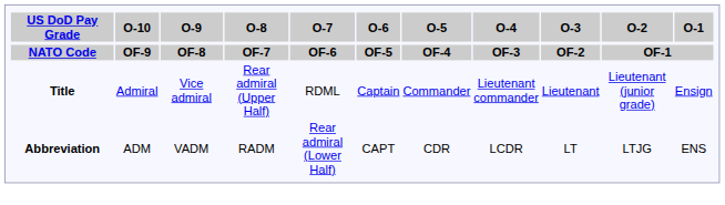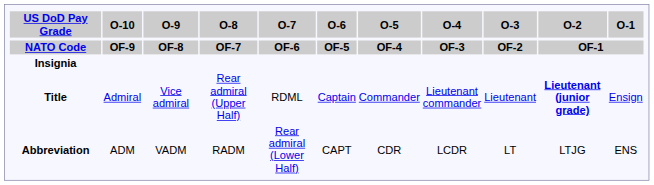+ row: Insignia
Title | O-2: normal -> bold
